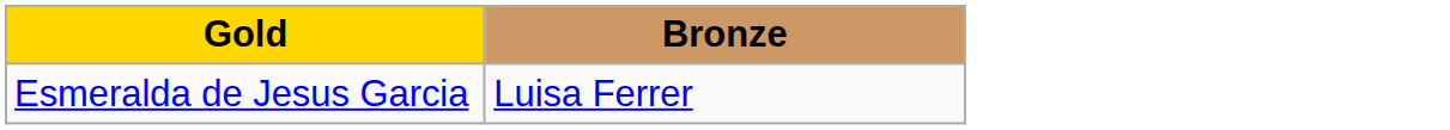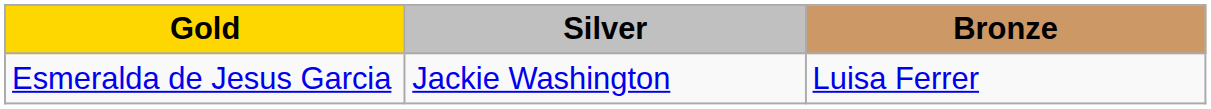+ column: Silver | Jackie Washington
